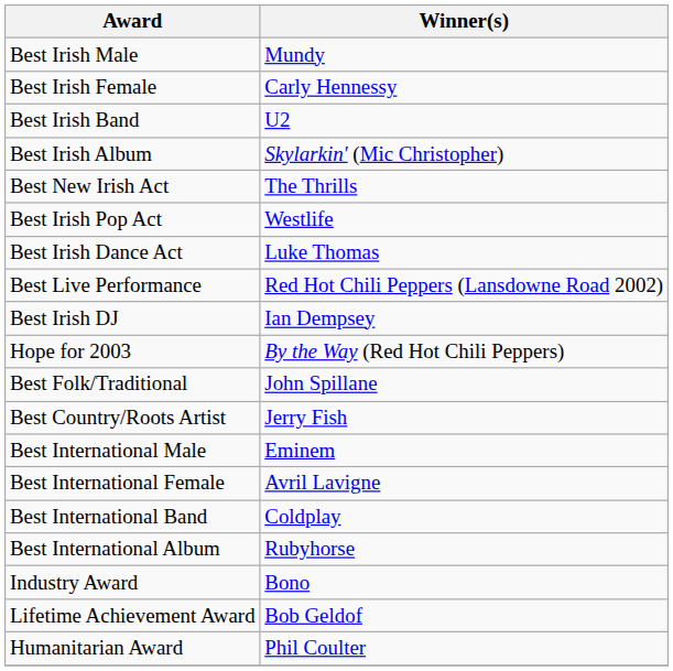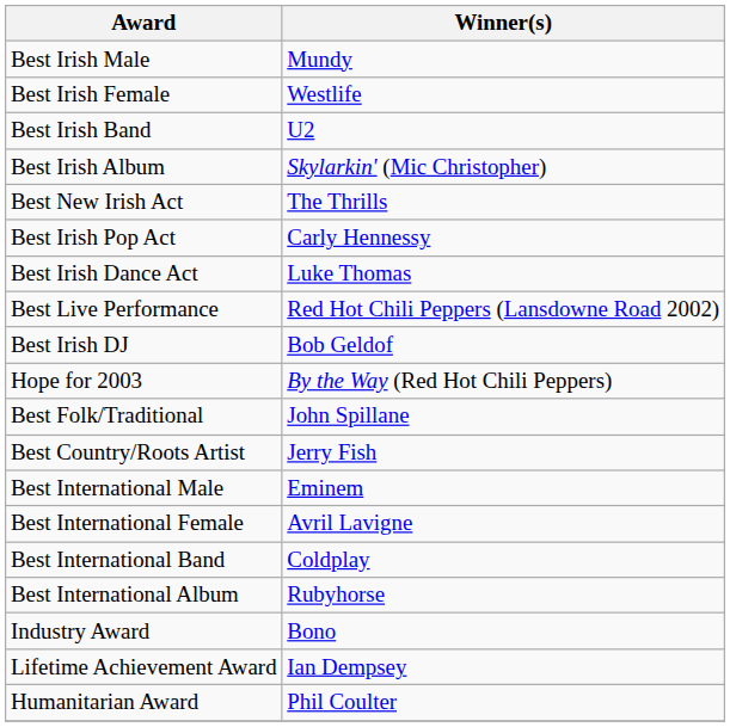Best Irish Female | Winner(s): Carly Hennessy -> Westlife
Best Irish Pop Act | Winner(s): Westlife -> Carly Hennessy
Best Irish DJ | Winner(s): Ian Dempsey -> Bob Geldof
Lifetime Achievement Award | Winner(s): Bob Geldof -> Ian Dempsey
